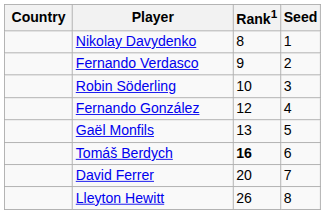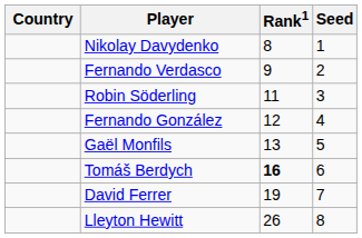Robin Söderling | Rank1: 10 -> 11
David Ferrer | Rank1: 20 -> 19
